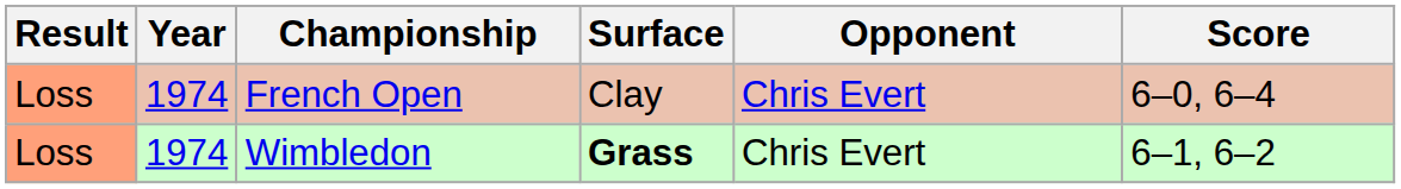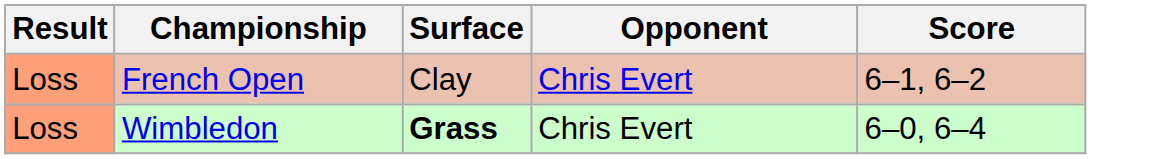- column: Year | 1974 | 1974
French Open | Score: 6–0, 6–4 -> 6–1, 6–2
Wimbledon | Score: 6–1, 6–2 -> 6–0, 6–4
